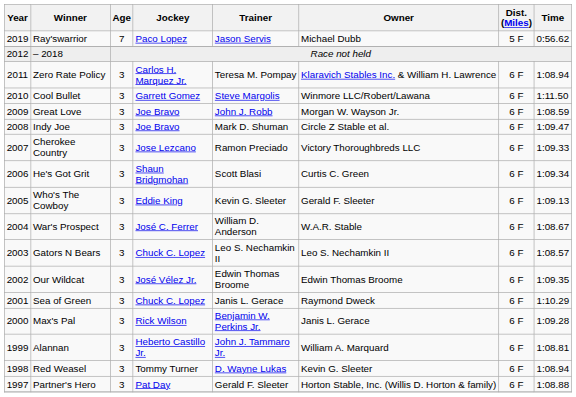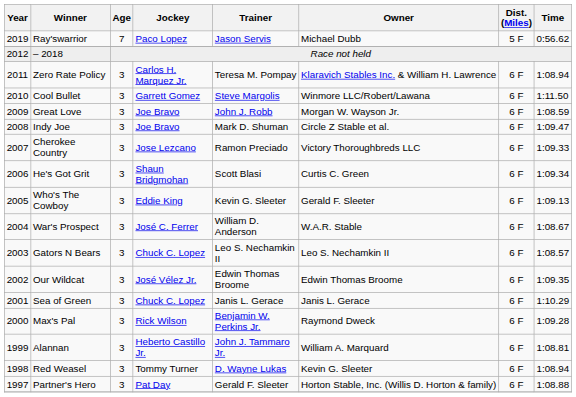Sea of Green | Owner: Raymond Dweck -> Janis L. Gerace
Max's Pal | Owner: Janis L. Gerace -> Raymond Dweck
